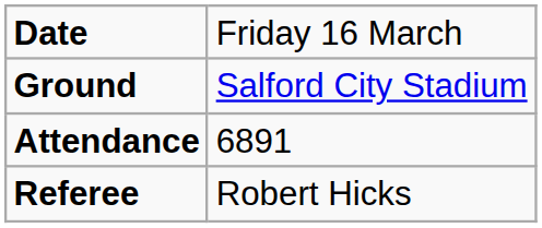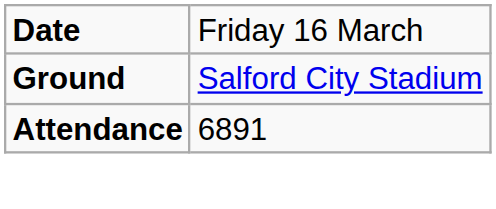- row: Referee | Robert Hicks
